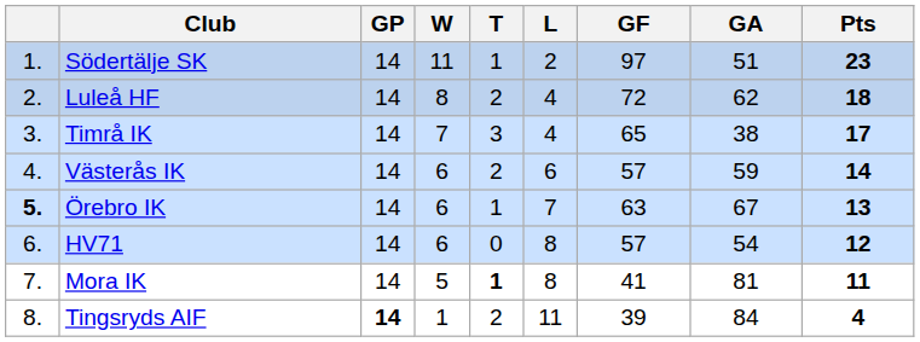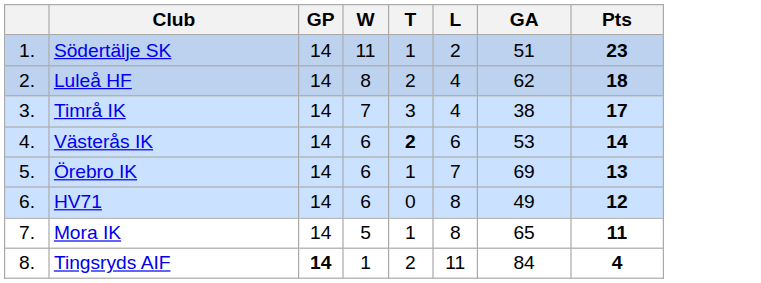- column: GF | 97 | 72 | 65 | 57 | 63 | 57 | 41 | 39
Västerås IK | T: normal -> bold
Västerås IK | GA: 59 -> 53
Örebro IK | column 1: bold -> normal
Örebro IK | GA: 67 -> 69
HV71 | GA: 54 -> 49
Mora IK | T: bold -> normal
Mora IK | GA: 81 -> 65
